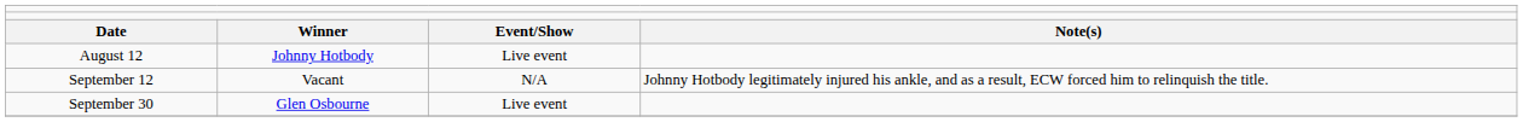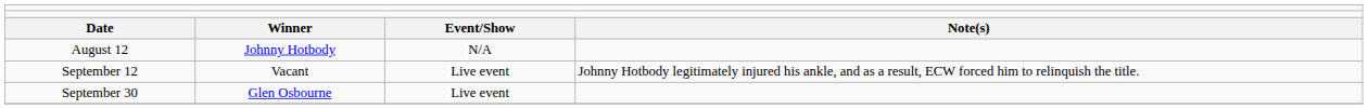August 12 | column 3: Live event -> N/A
September 12 | column 3: N/A -> Live event
